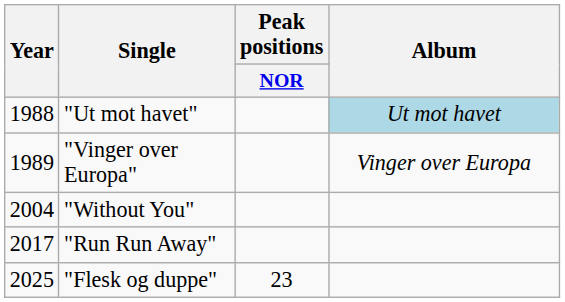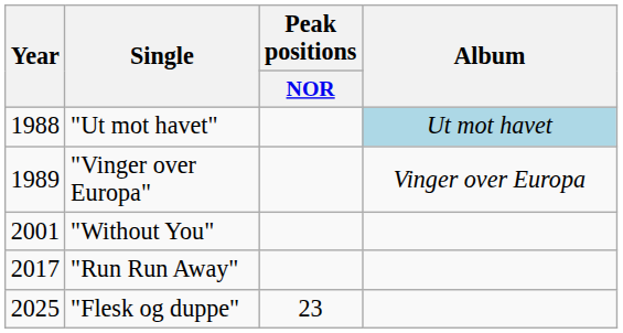"Without You" | Year: 2004 -> 2001
